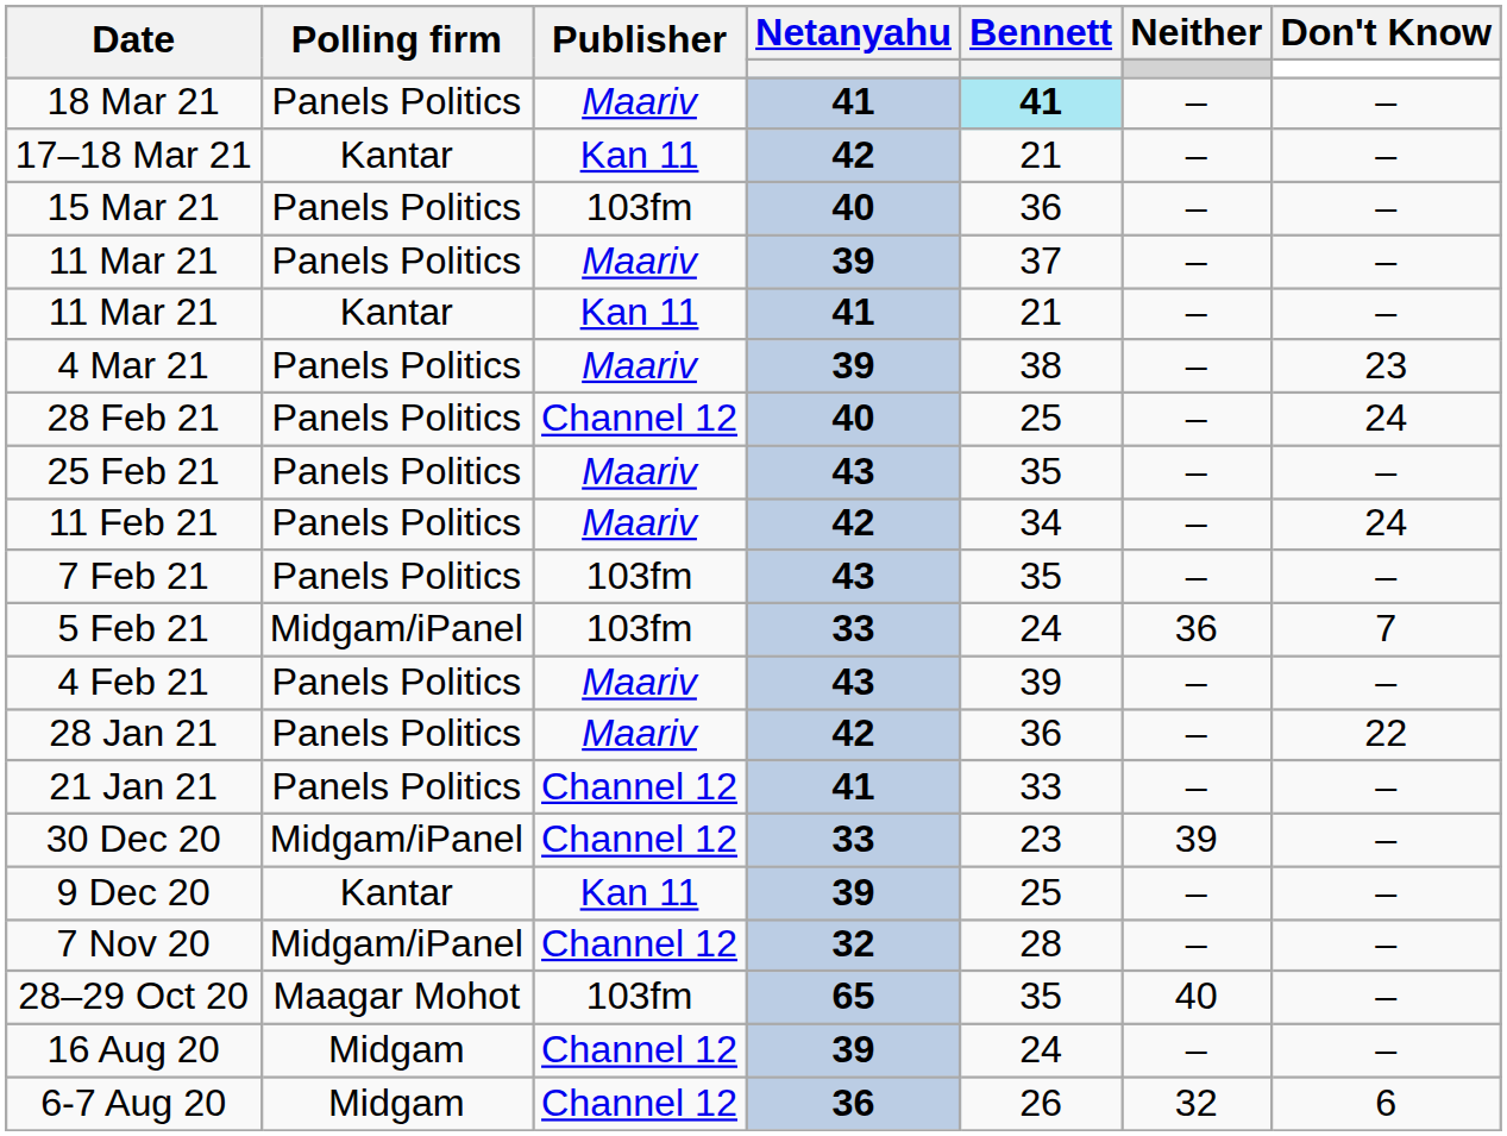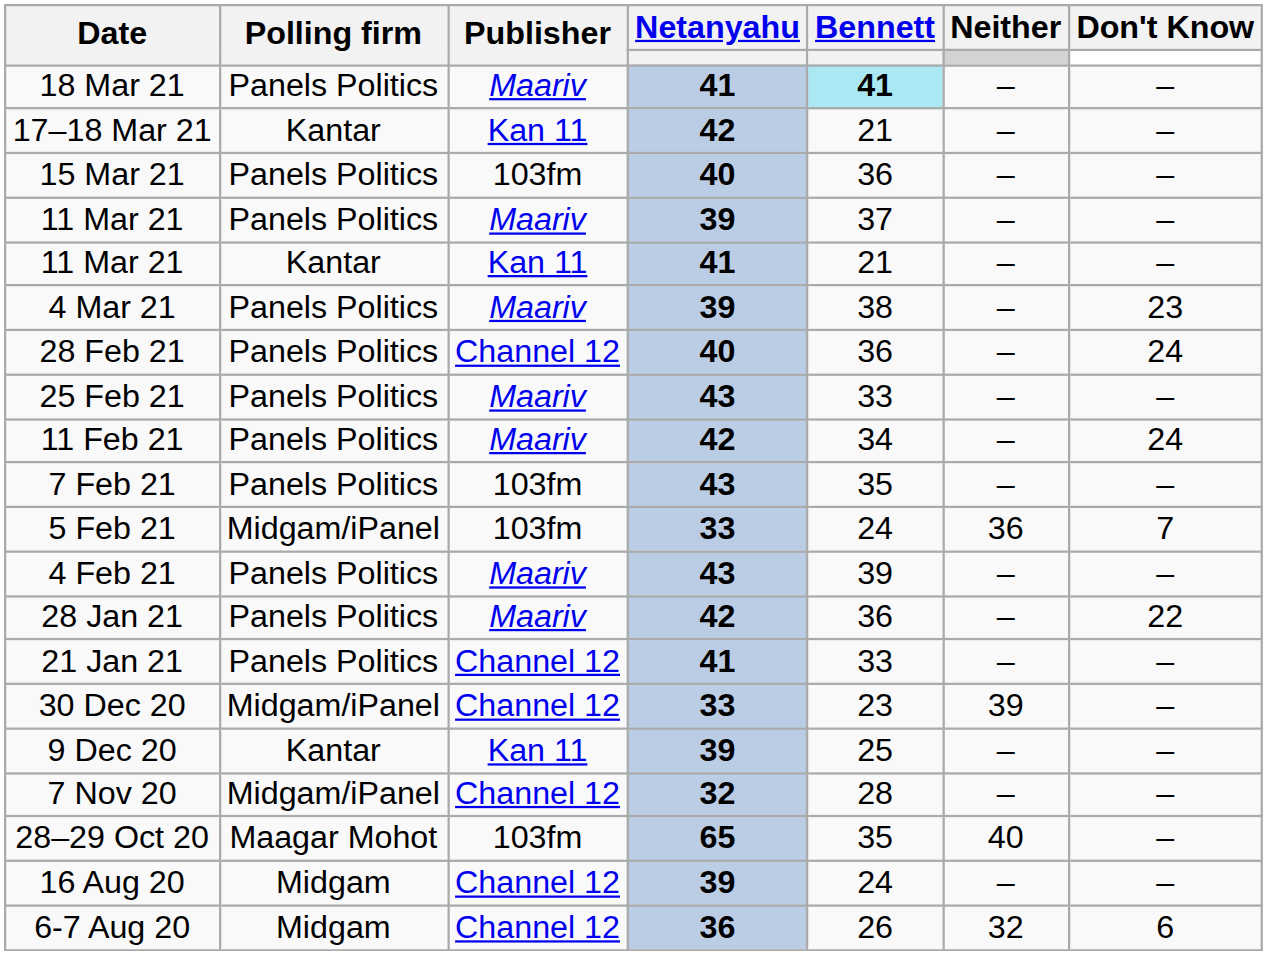28 Feb 21 | Bennett: 25 -> 36
25 Feb 21 | Bennett: 35 -> 33
